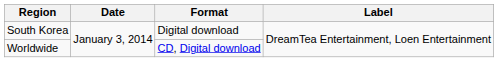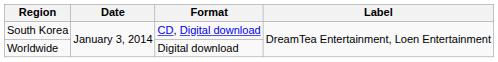South Korea | Format: Digital download -> CD, Digital download
Worldwide | Format: CD, Digital download -> Digital download
